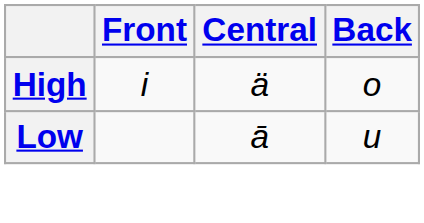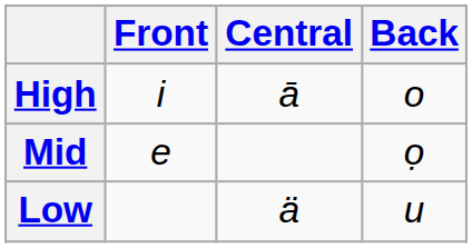High | Central: ä -> ā
+ row: Mid | e | ọ
Low | Central: ā -> ä
